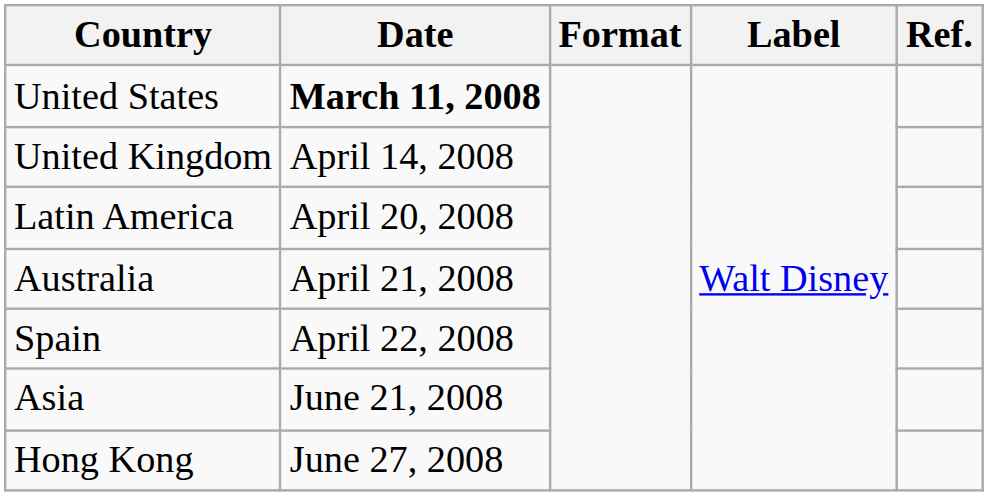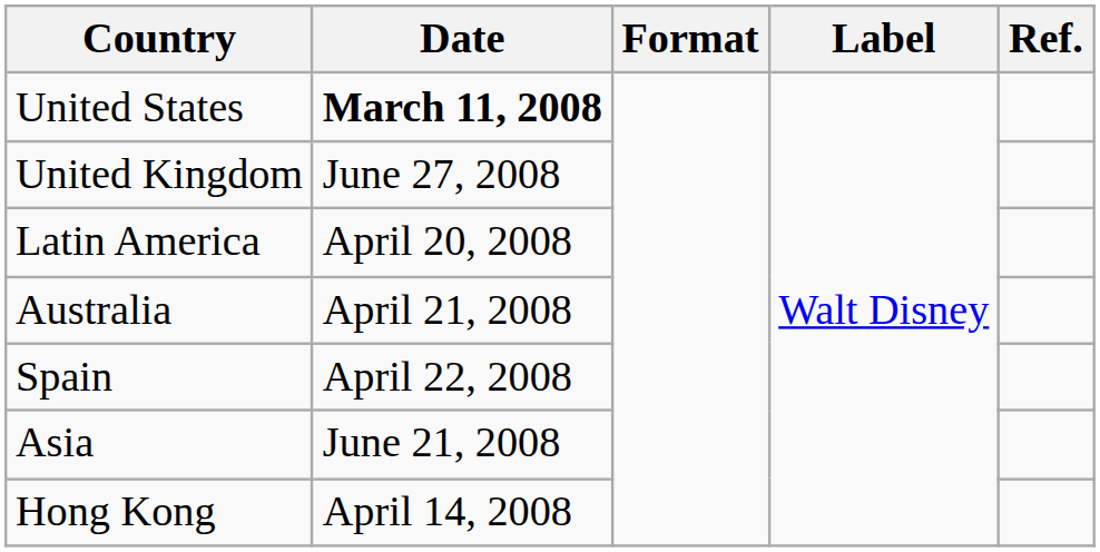United Kingdom | Date: April 14, 2008 -> June 27, 2008
Hong Kong | Date: June 27, 2008 -> April 14, 2008
